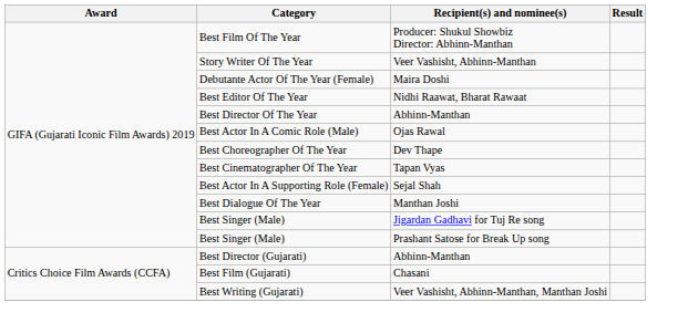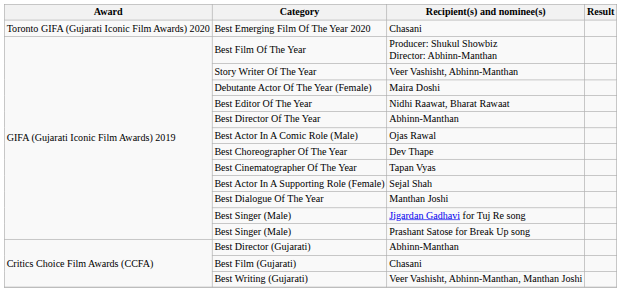+ row: Toronto GIFA (Gujarati Iconic Film Awards) 2020 | Best Emerging Film Of The Year 2020 | Chasani
